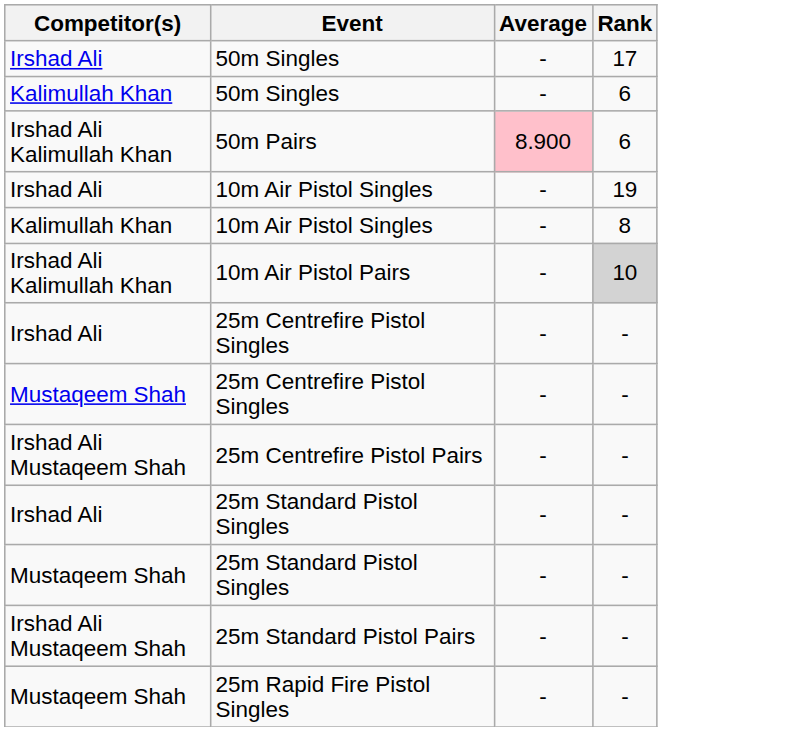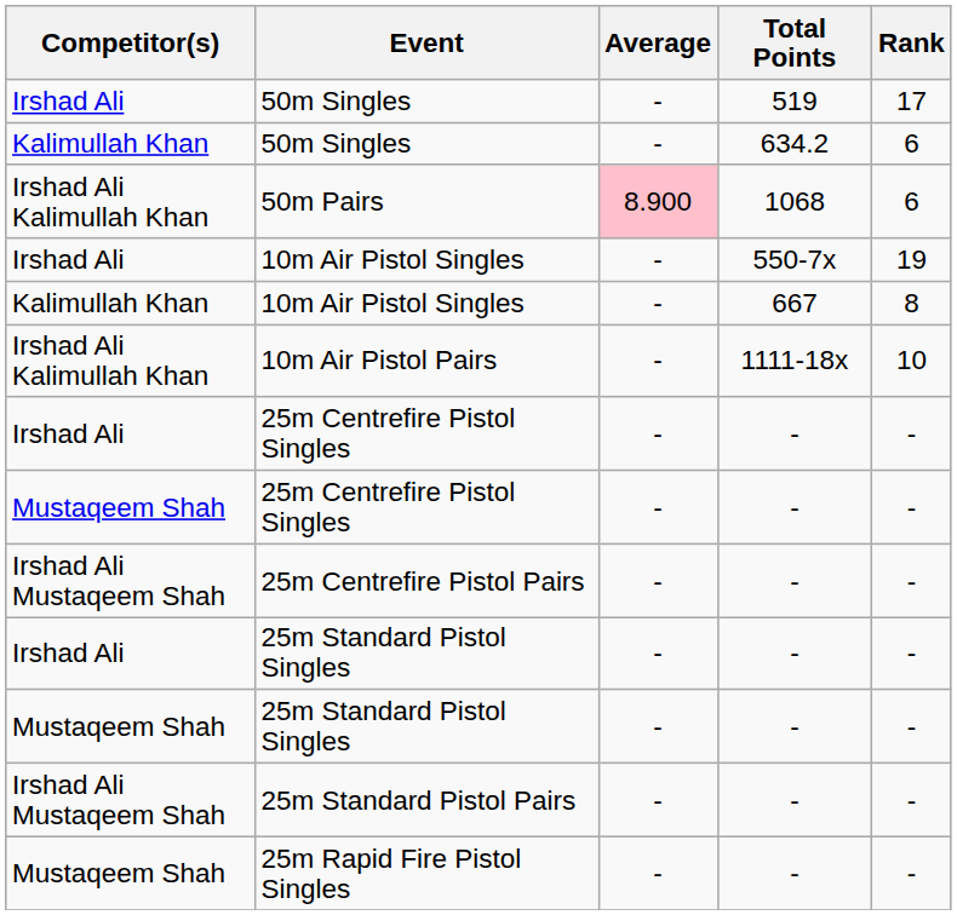+ column: Total Points | 519 | 634.2 | 1068 | 550-7x | 667 | 1111-18x | - | - | - | - | - | - | -
10m Air Pistol Pairs | Rank: lightgrey background -> no background
